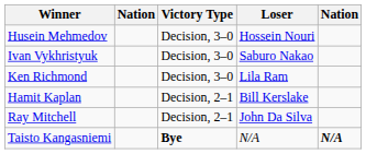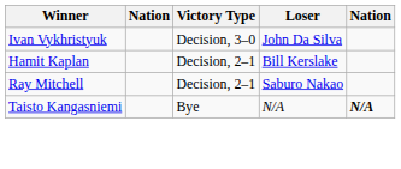- row: Husein Mehmedov | Decision, 3–0 | Hossein Nouri
Ivan Vykhristyuk | Loser: Saburo Nakao -> John Da Silva
- row: Ken Richmond | Decision, 3–0 | Lila Ram
Ray Mitchell | Loser: John Da Silva -> Saburo Nakao
Taisto Kangasniemi | Victory Type: bold -> normal
